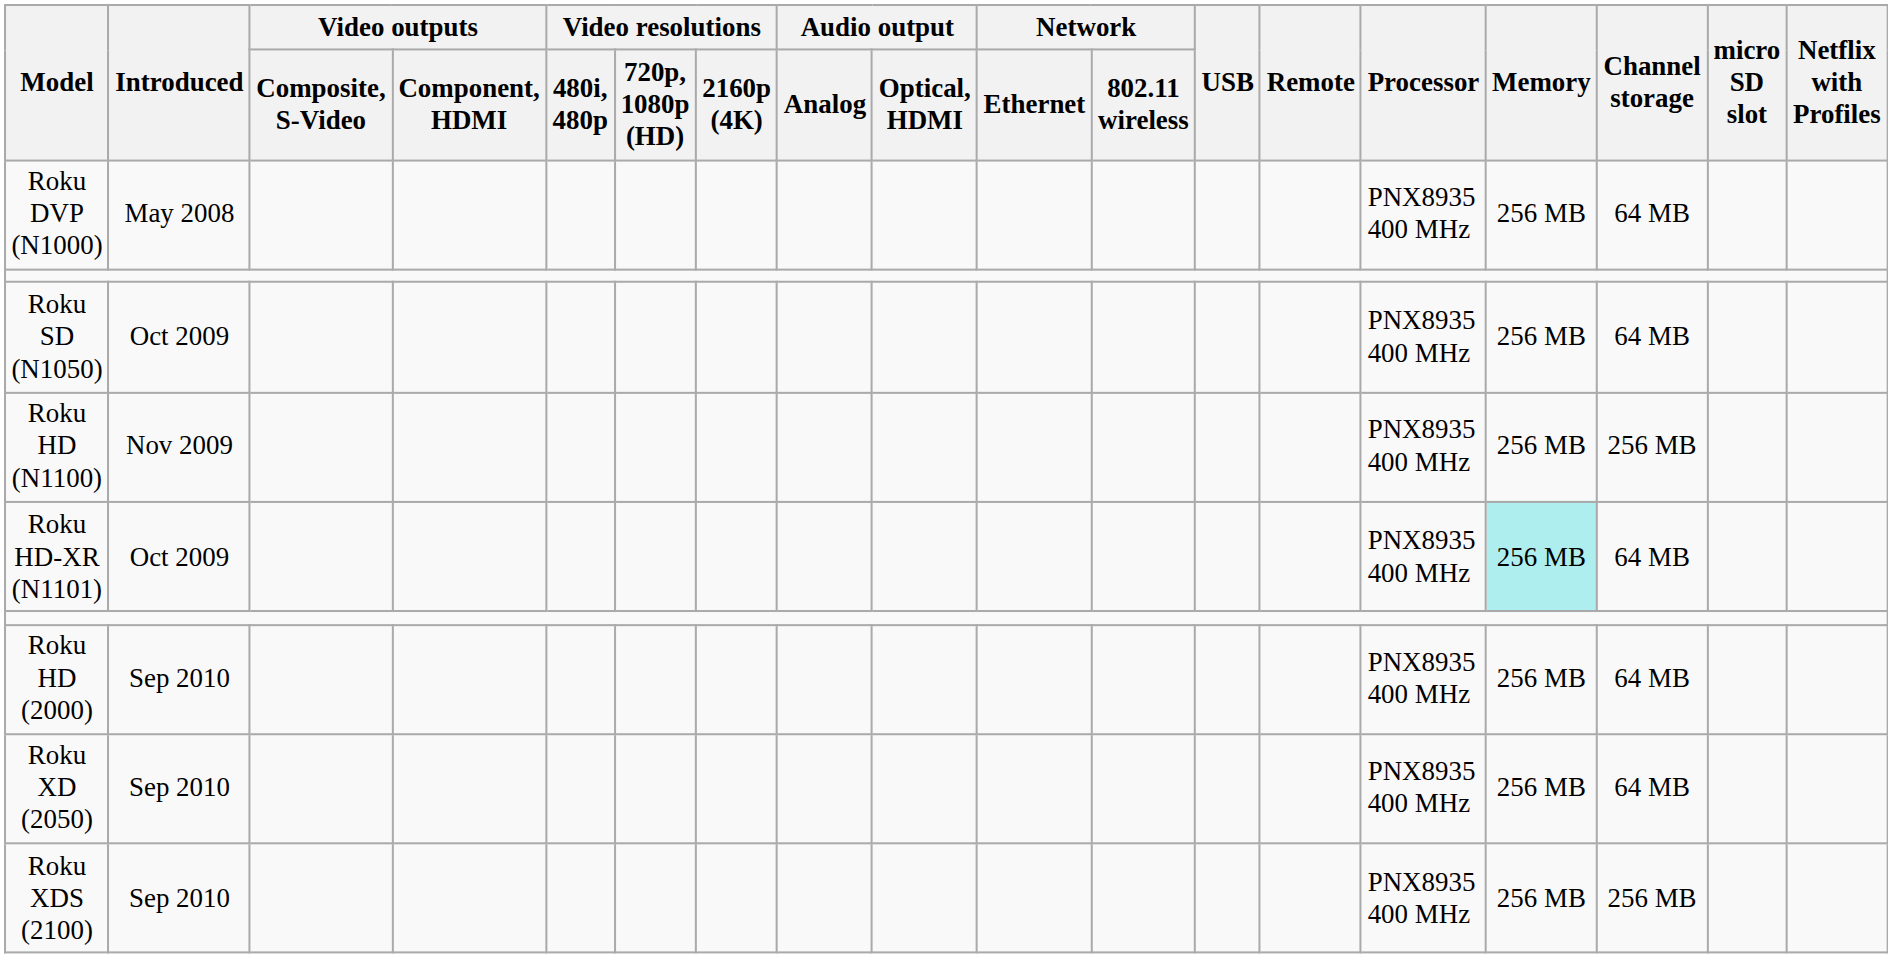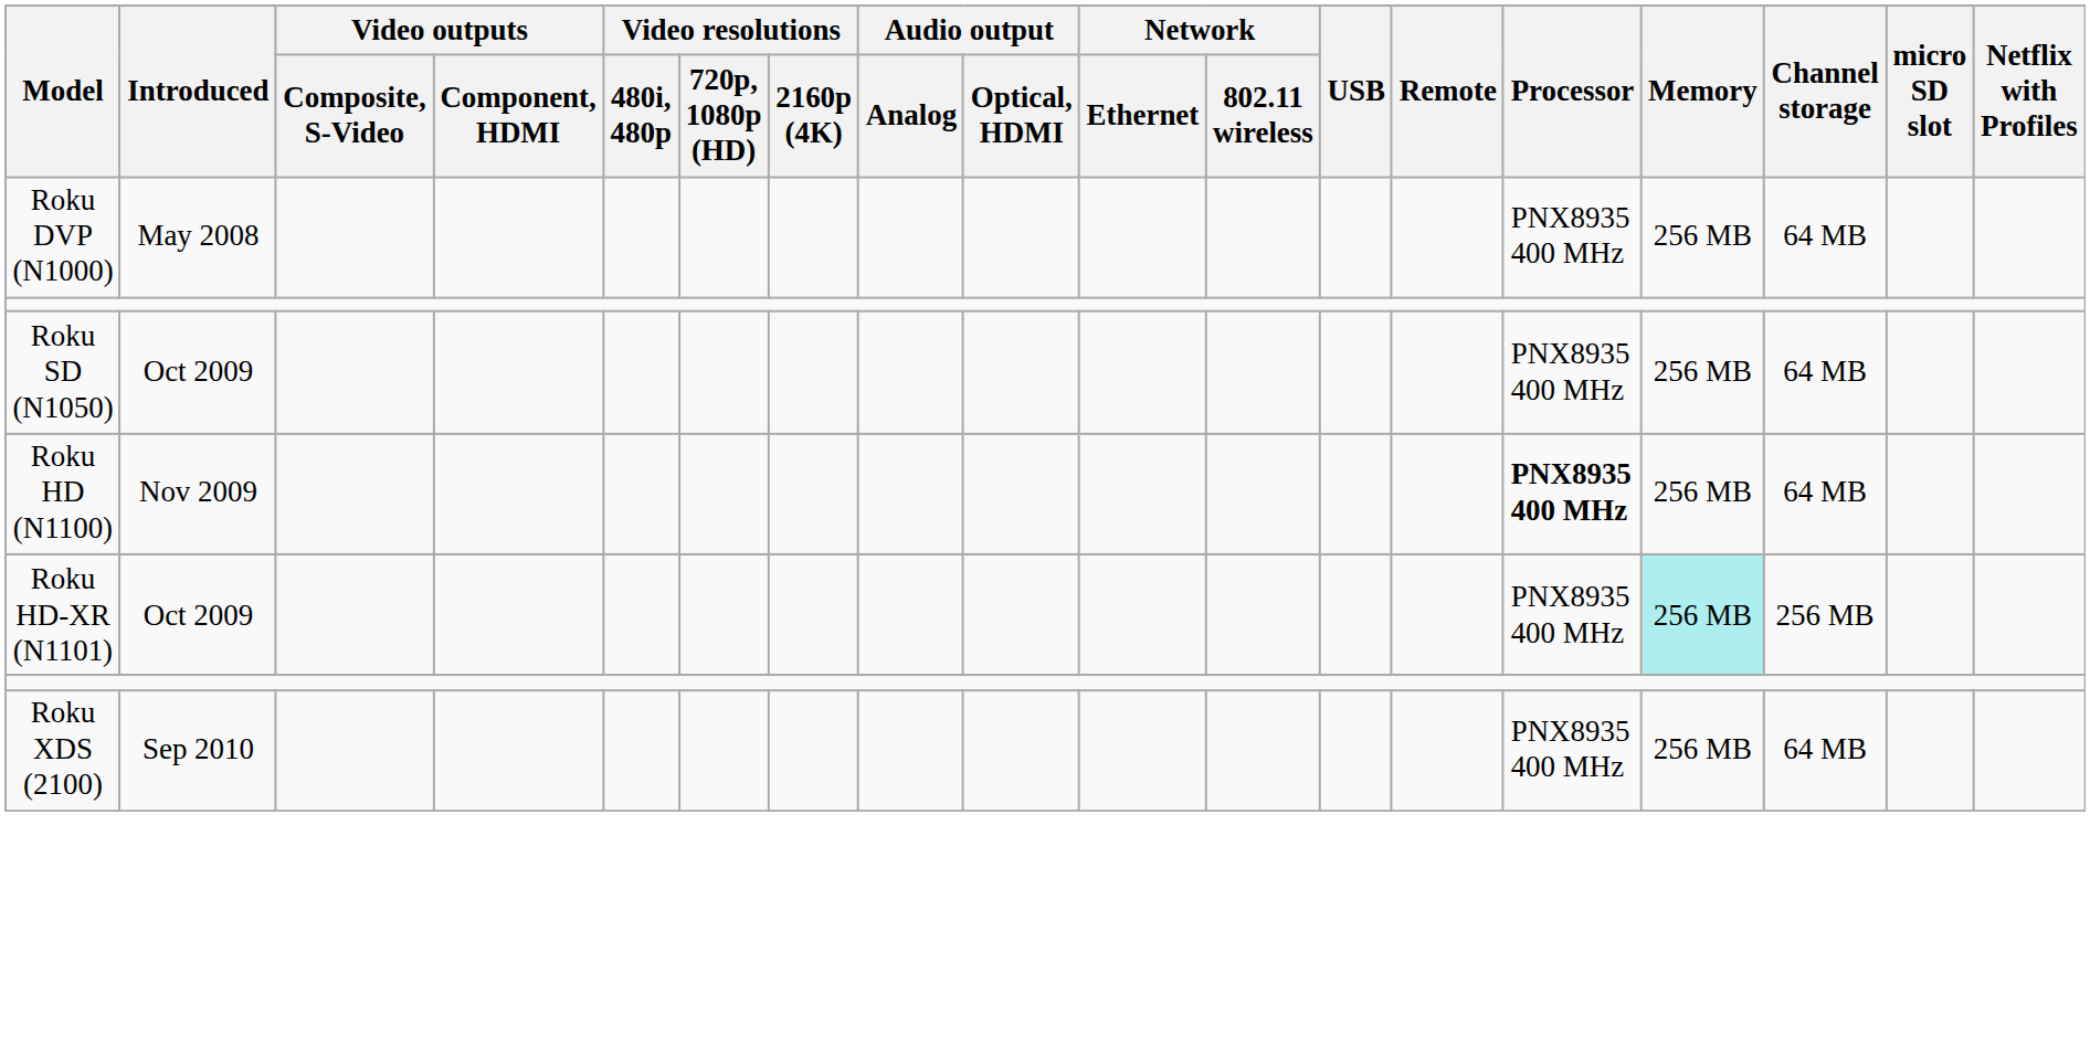Roku HD (N1100) | Processor: normal -> bold
Roku HD (N1100) | Channel storage: 256 MB -> 64 MB
Roku HD-XR (N1101) | Channel storage: 64 MB -> 256 MB
- row: Roku HD (2000) | Sep 2010 | PNX8935 400 MHz | 256 MB | 64 MB
- row: Roku XD (2050) | Sep 2010 | PNX8935 400 MHz | 256 MB | 64 MB
Roku XDS (2100) | Channel storage: 256 MB -> 64 MB
